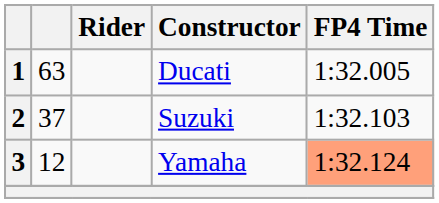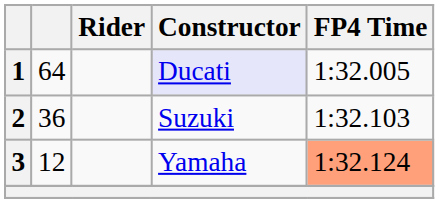1 | column 2: 63 -> 64
1 | Constructor: no background -> lavender background
2 | column 2: 37 -> 36
